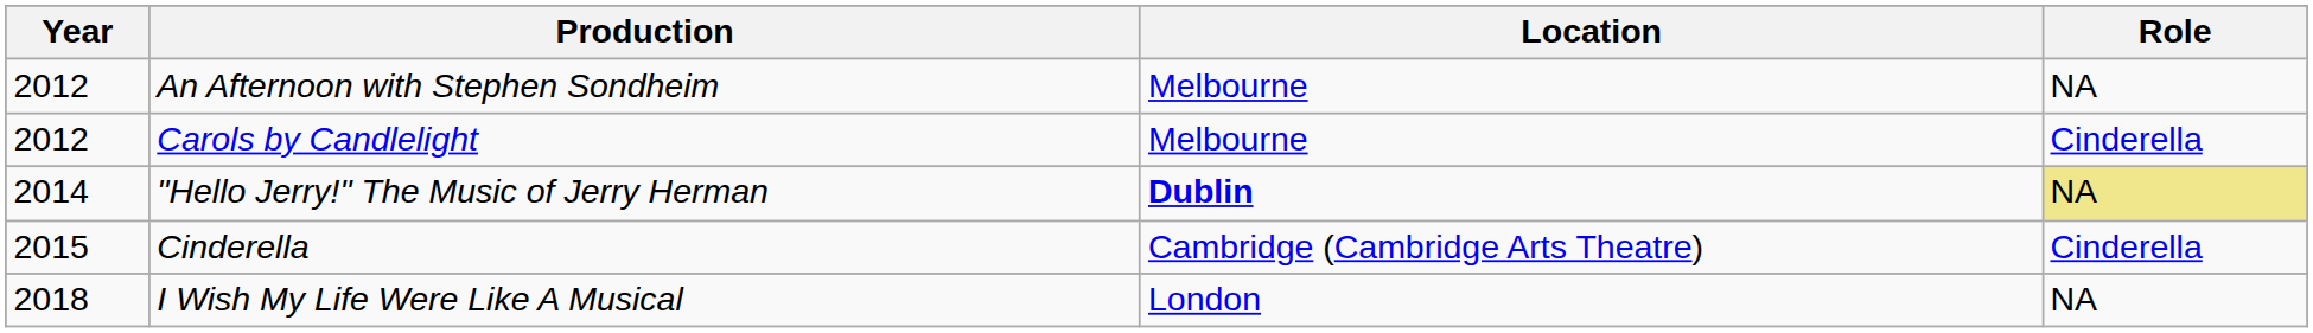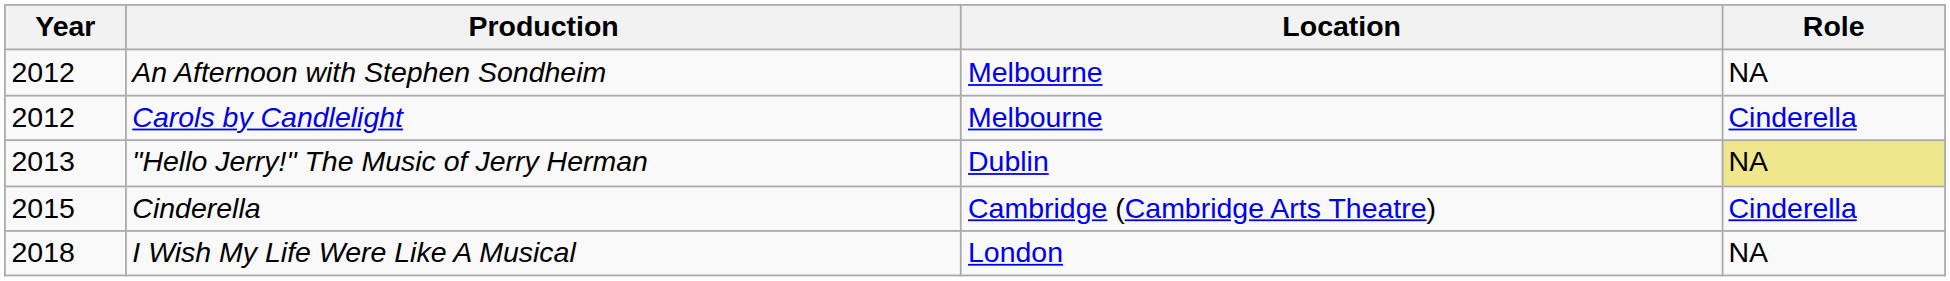"Hello Jerry!" The Music of Jerry Herman | Year: 2014 -> 2013
"Hello Jerry!" The Music of Jerry Herman | Location: bold -> normal
